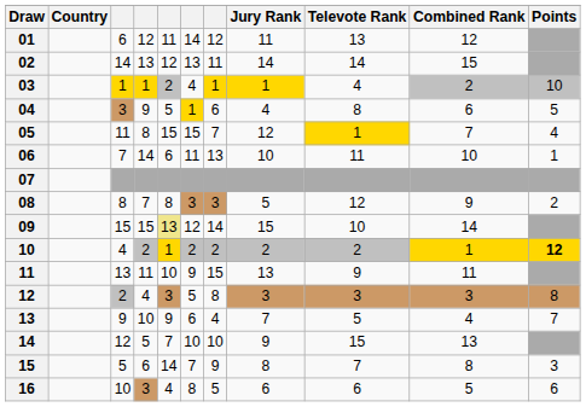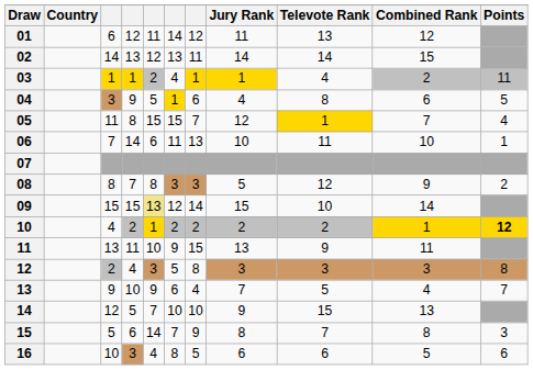03 | Points: 10 -> 11
